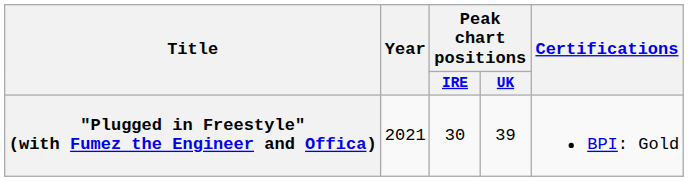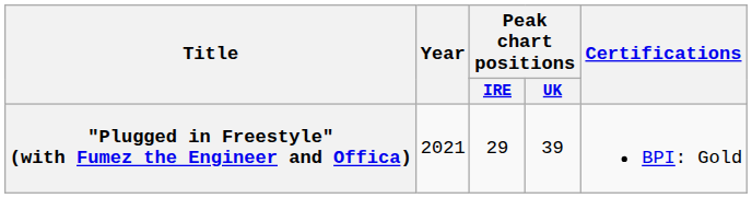"Plugged in Freestyle" (with Fumez the Engineer and Offica) | Peak chart positions / IRE: 30 -> 29
